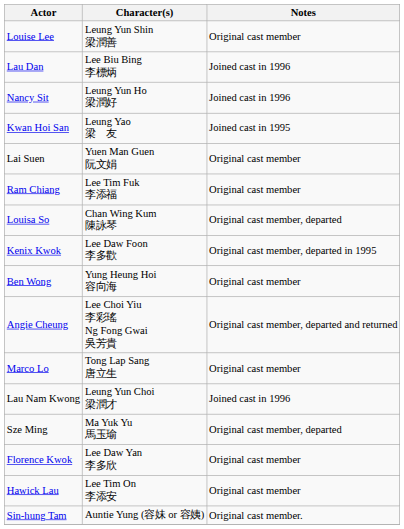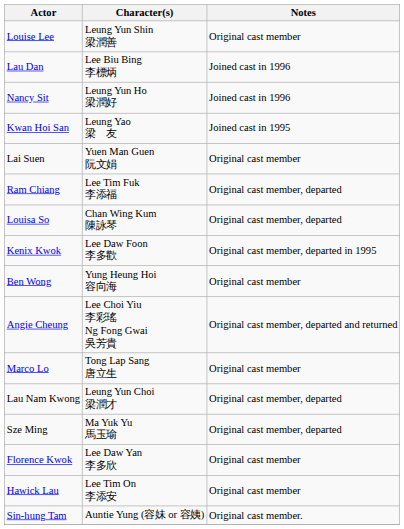Ram Chiang | Notes: Original cast member -> Original cast member, departed
Lau Nam Kwong | Notes: Joined cast in 1996 -> Original cast member, departed
